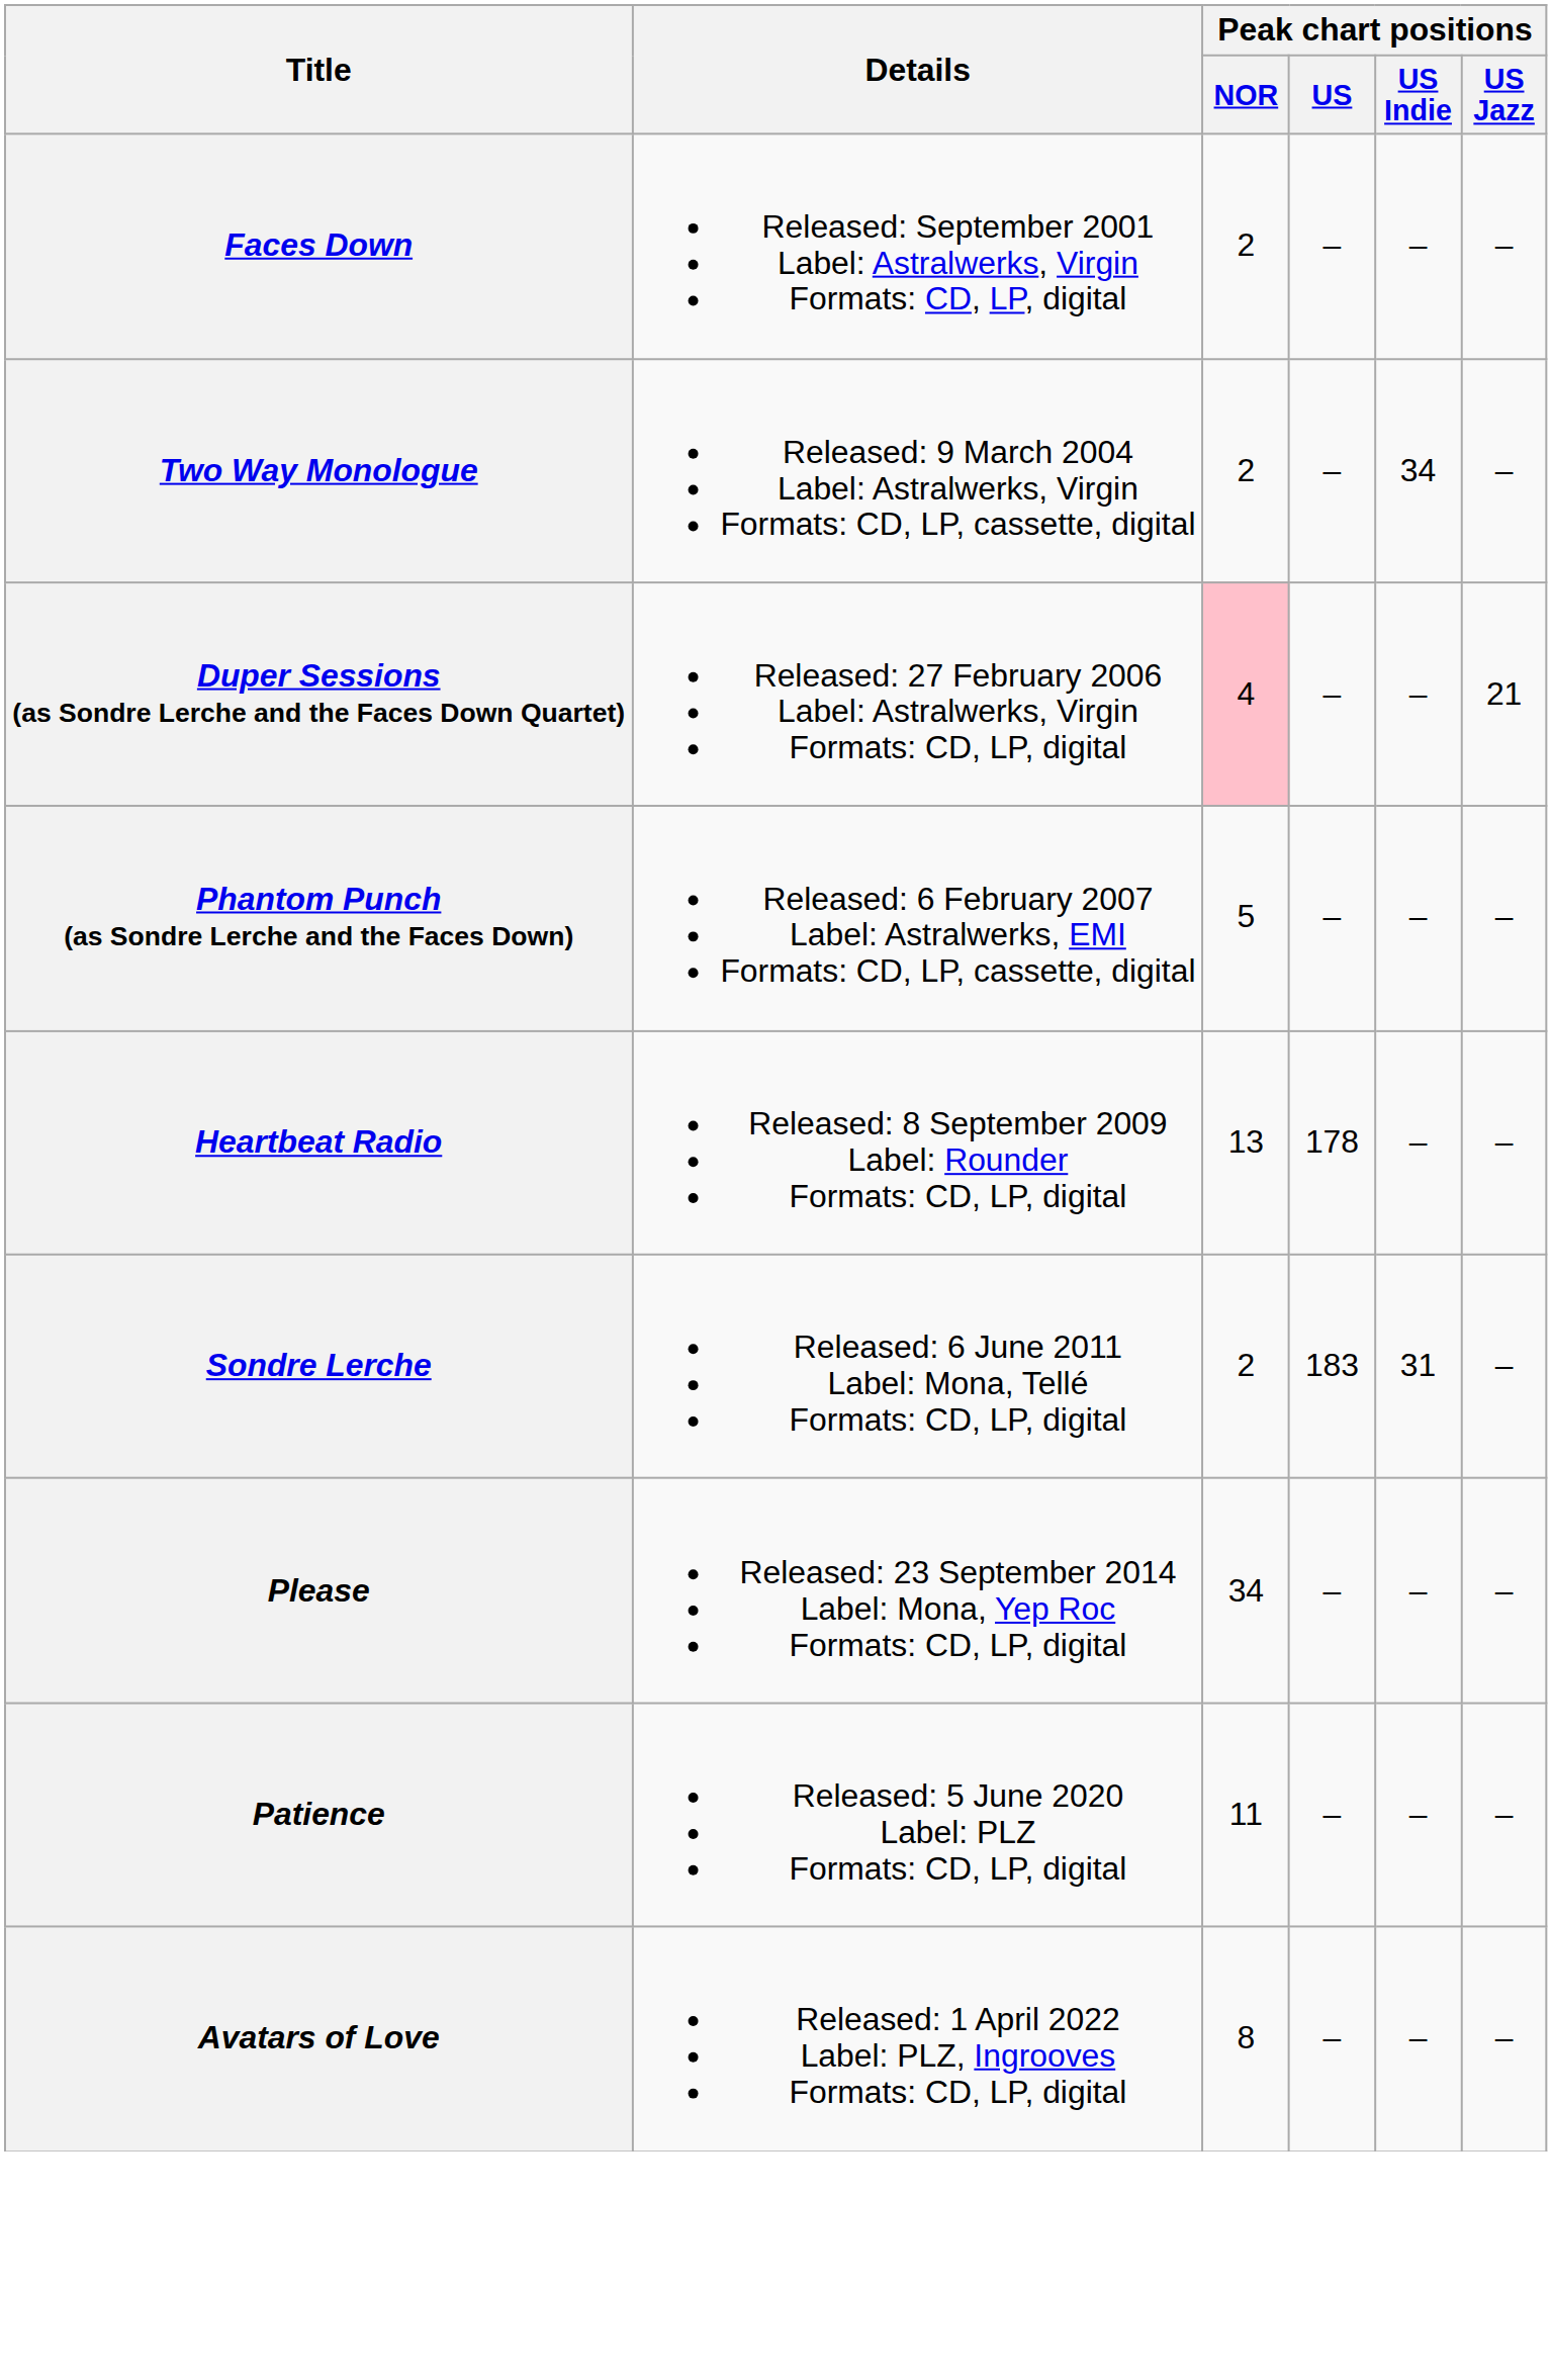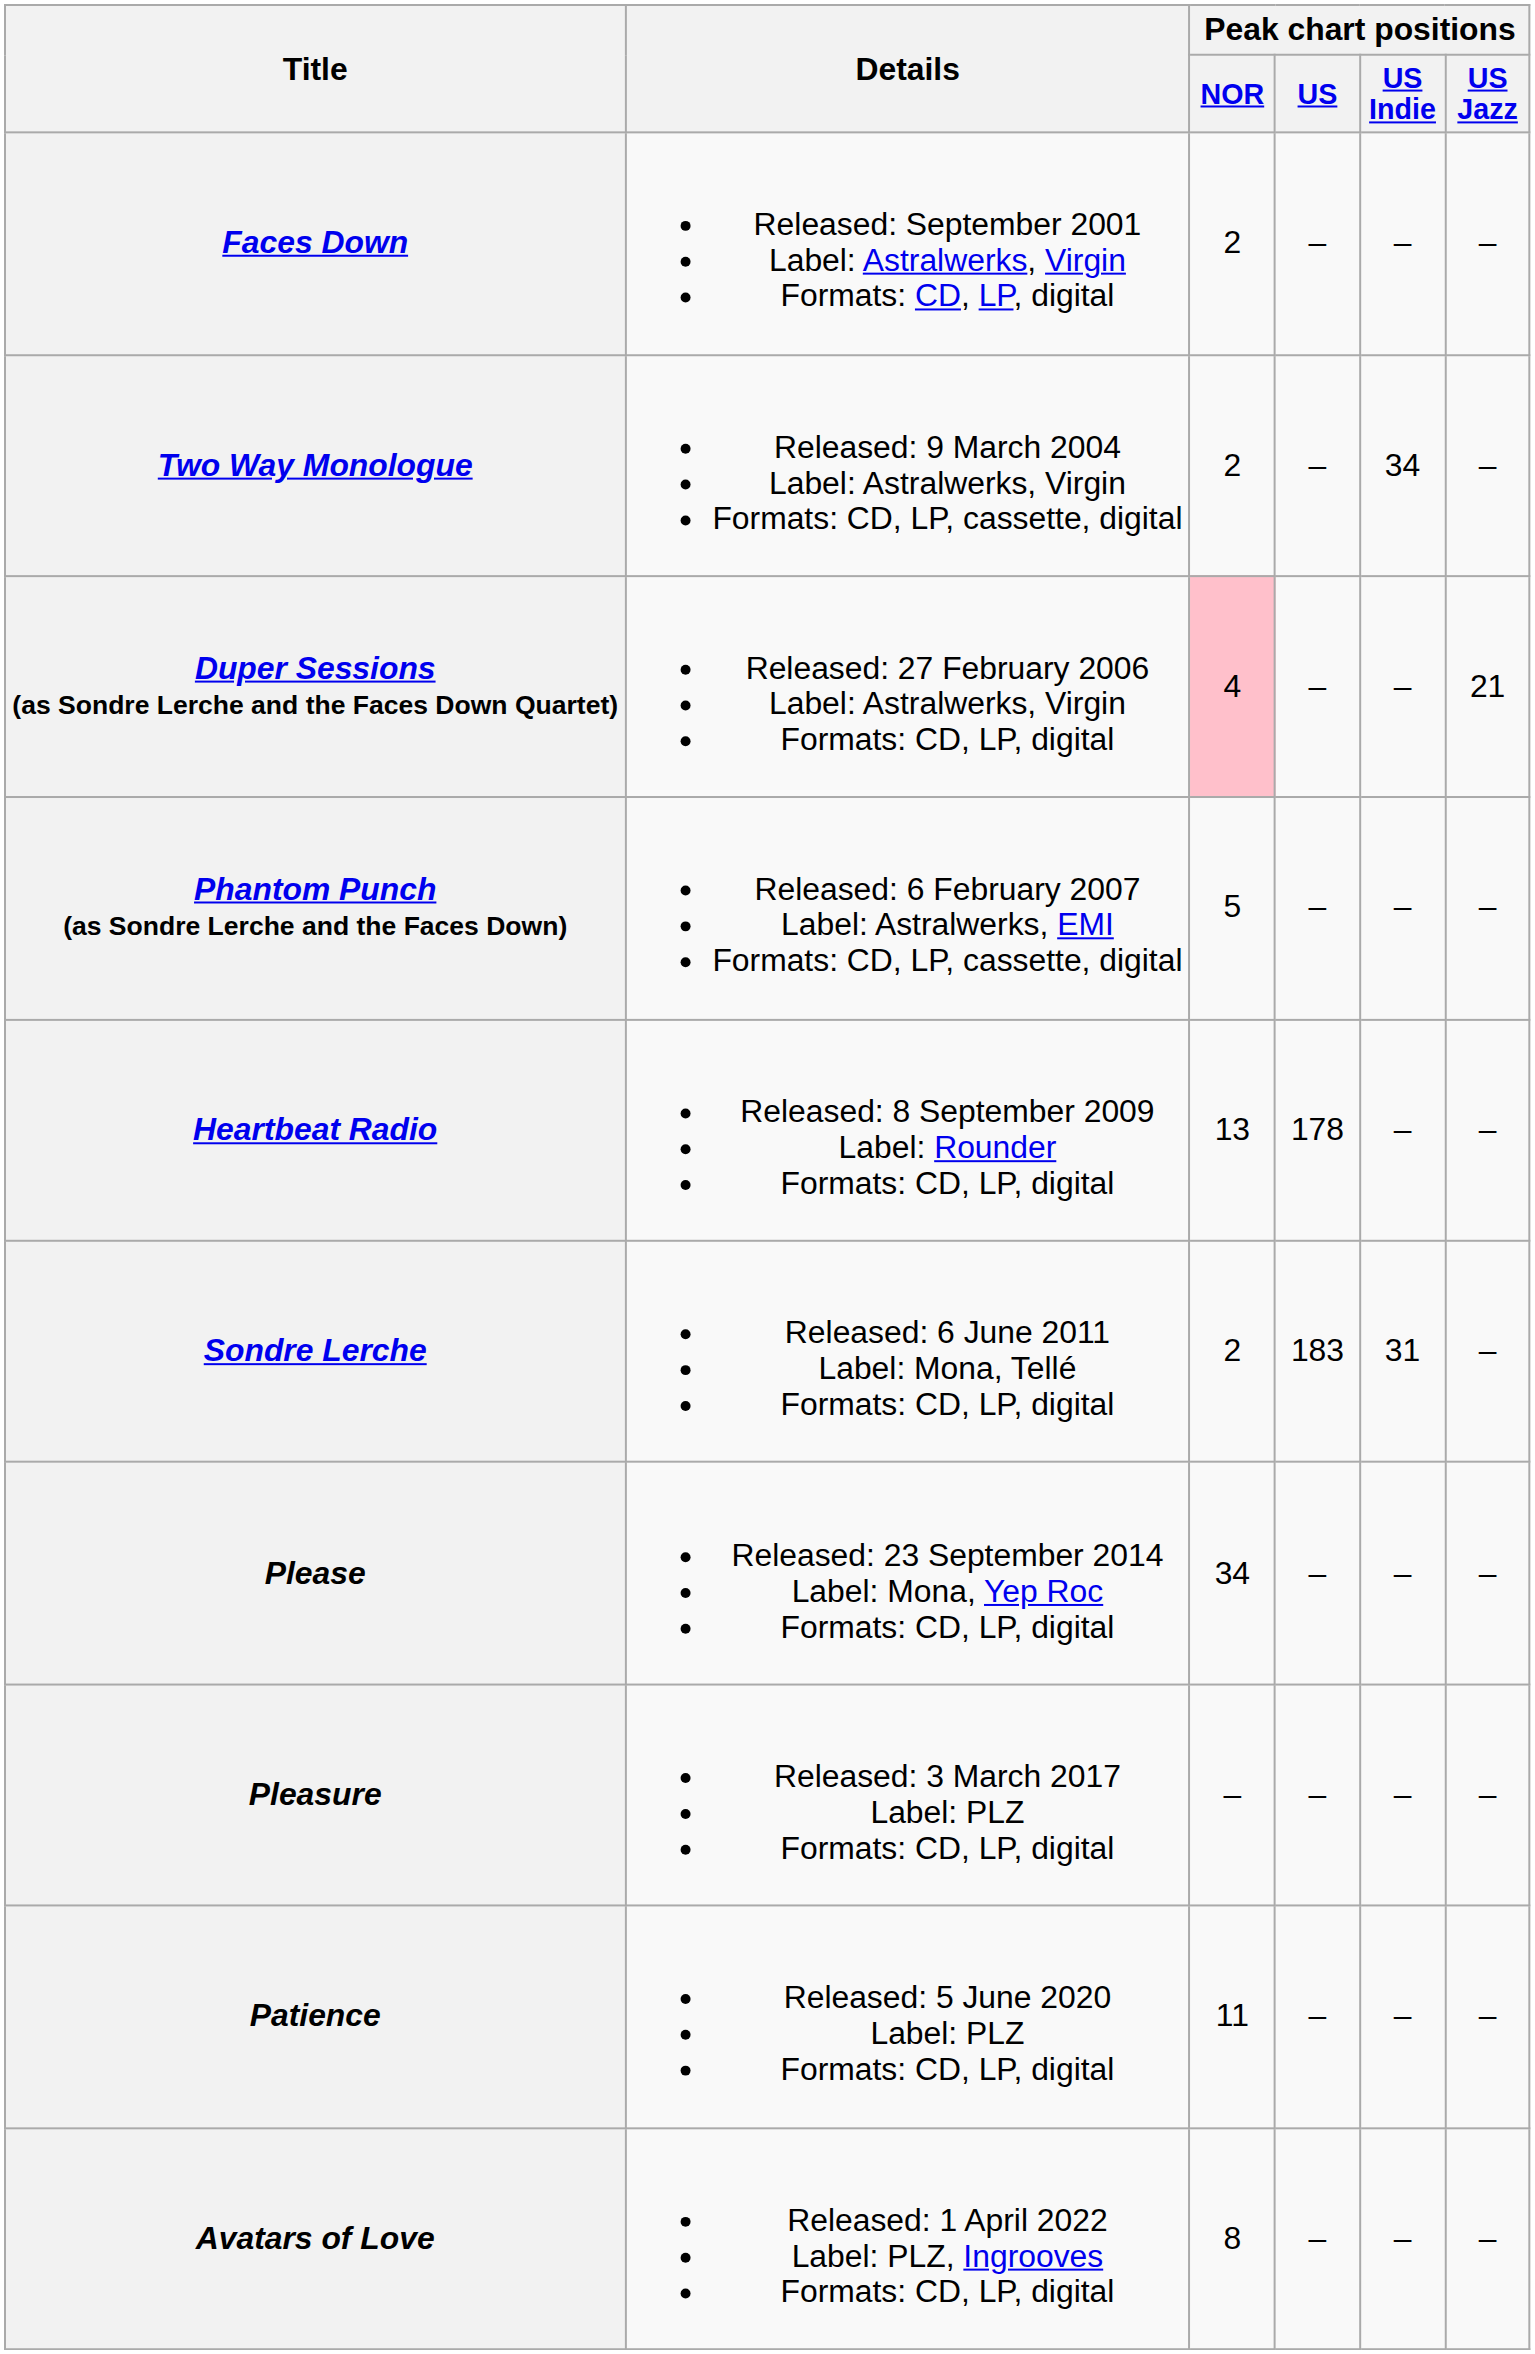+ row: Pleasure | Released: 3 March 2017 Label: PLZ Formats: CD, LP, digital | – | – | – | –
